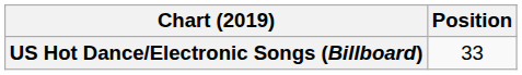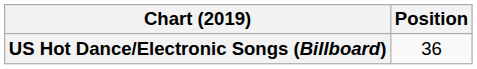US Hot Dance/Electronic Songs (Billboard) | Position: 33 -> 36
